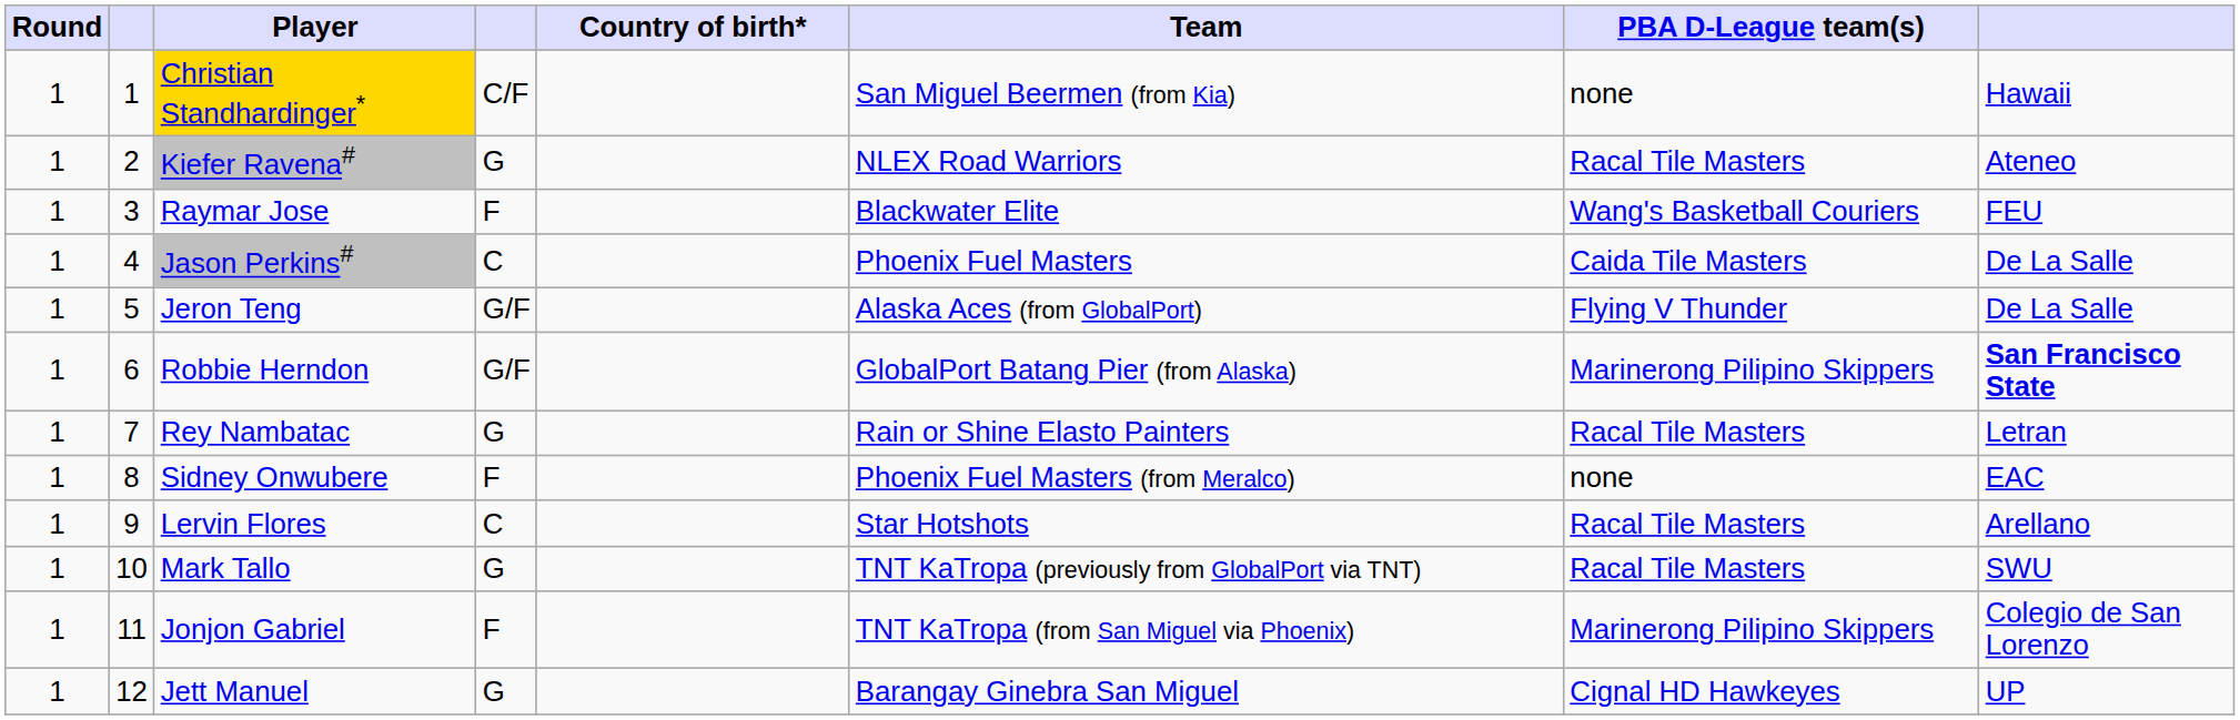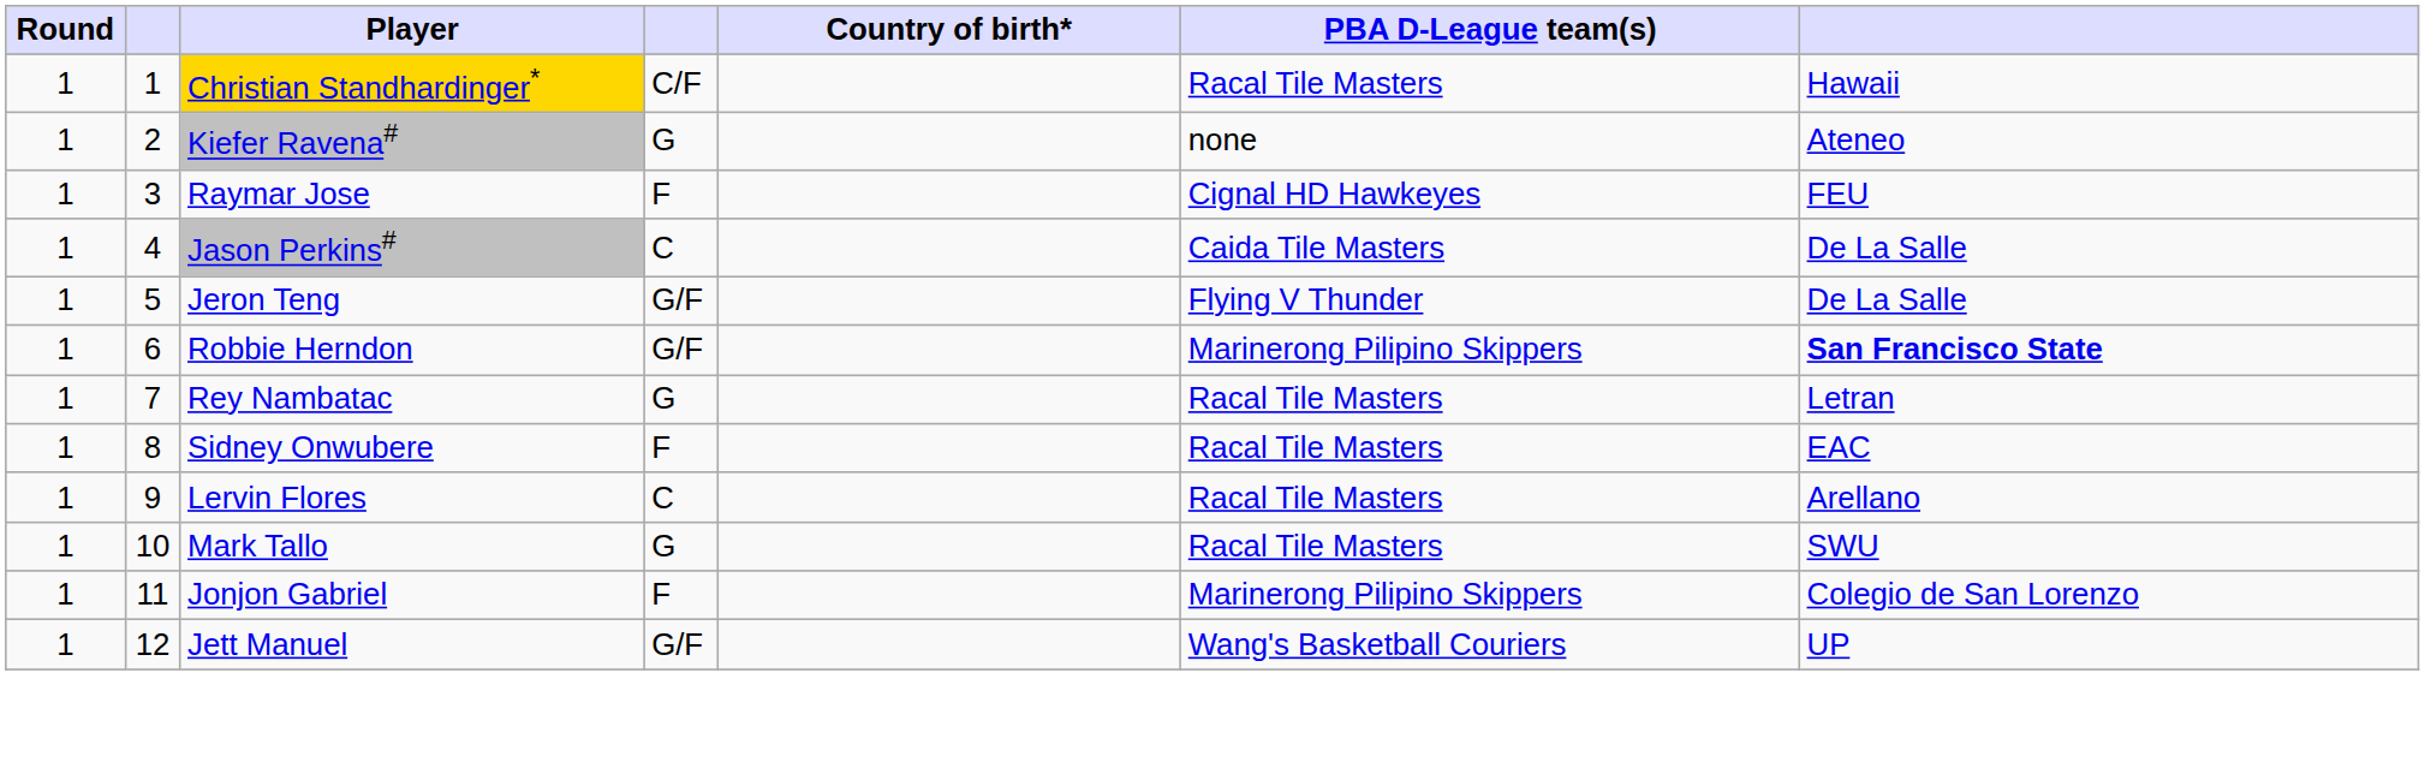- column: Team | San Miguel Beermen (from Kia) | NLEX Road Warriors | Blackwater Elite | Phoenix Fuel Masters | Alaska Aces (from GlobalPort) | GlobalPort Batang Pier (from Alaska) | Rain or Shine Elasto Painters | Phoenix Fuel Masters (from Meralco) | Star Hotshots | TNT KaTropa (previously from GlobalPort via TNT) | TNT KaTropa (from San Miguel via Phoenix) | Barangay Ginebra San Miguel
Christian Standhardinger* | PBA D-League team(s): none -> Racal Tile Masters
Kiefer Ravena# | PBA D-League team(s): Racal Tile Masters -> none
Raymar Jose | PBA D-League team(s): Wang's Basketball Couriers -> Cignal HD Hawkeyes
Sidney Onwubere | PBA D-League team(s): none -> Racal Tile Masters
Jett Manuel | column 4: G -> G/F
Jett Manuel | PBA D-League team(s): Cignal HD Hawkeyes -> Wang's Basketball Couriers
